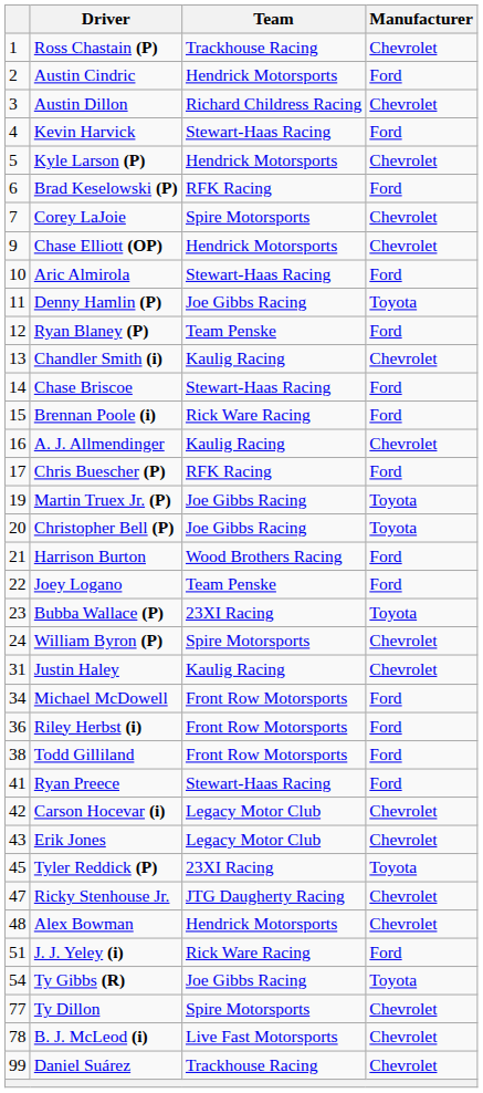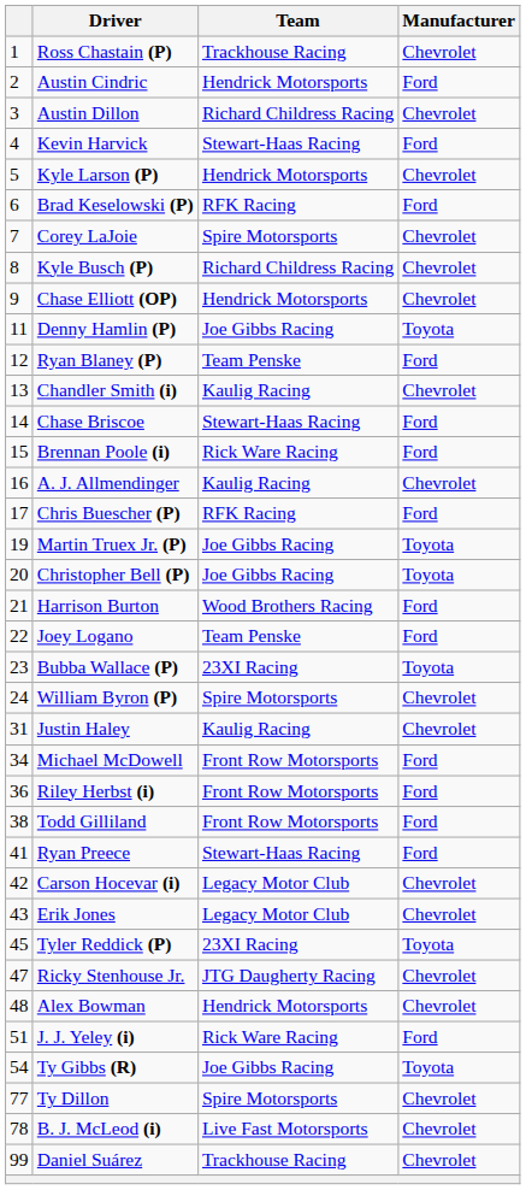+ row: 8 | Kyle Busch (P) | Richard Childress Racing | Chevrolet
- row: 10 | Aric Almirola | Stewart-Haas Racing | Ford
